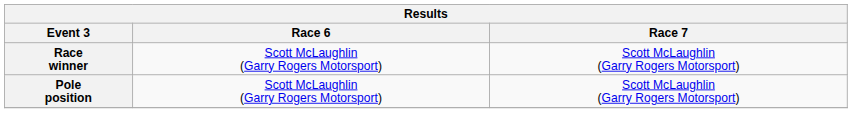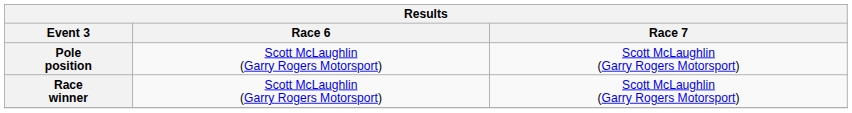rows swapped: Pole position <-> Race winner
